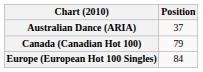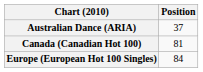Canada (Canadian Hot 100) | Position: 79 -> 81
